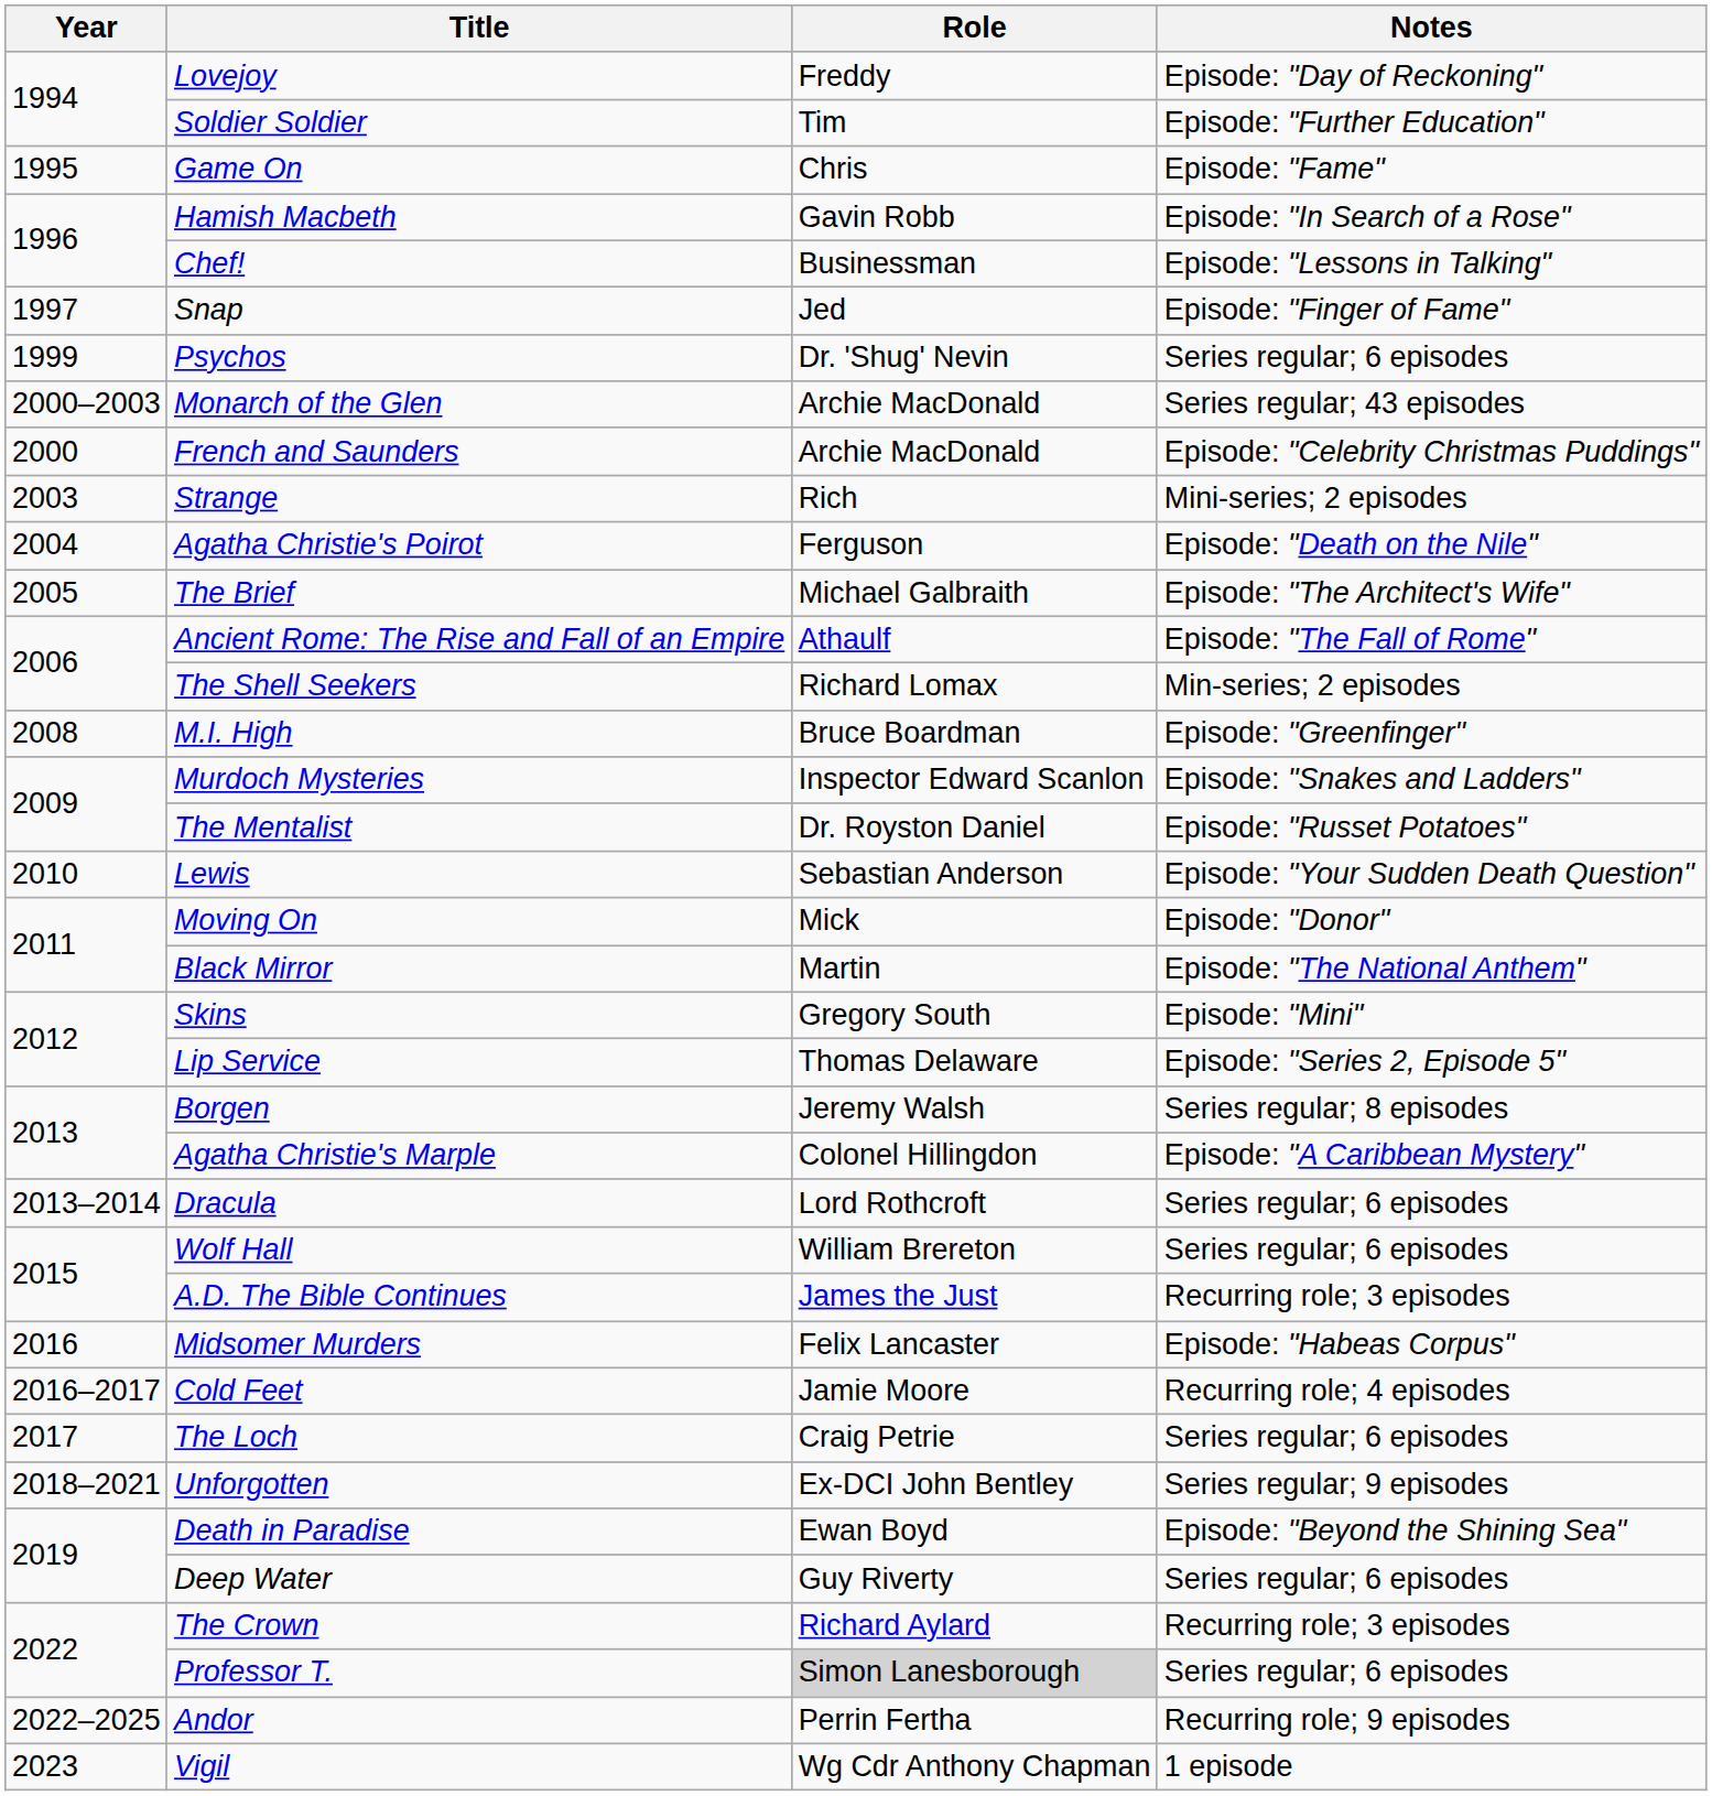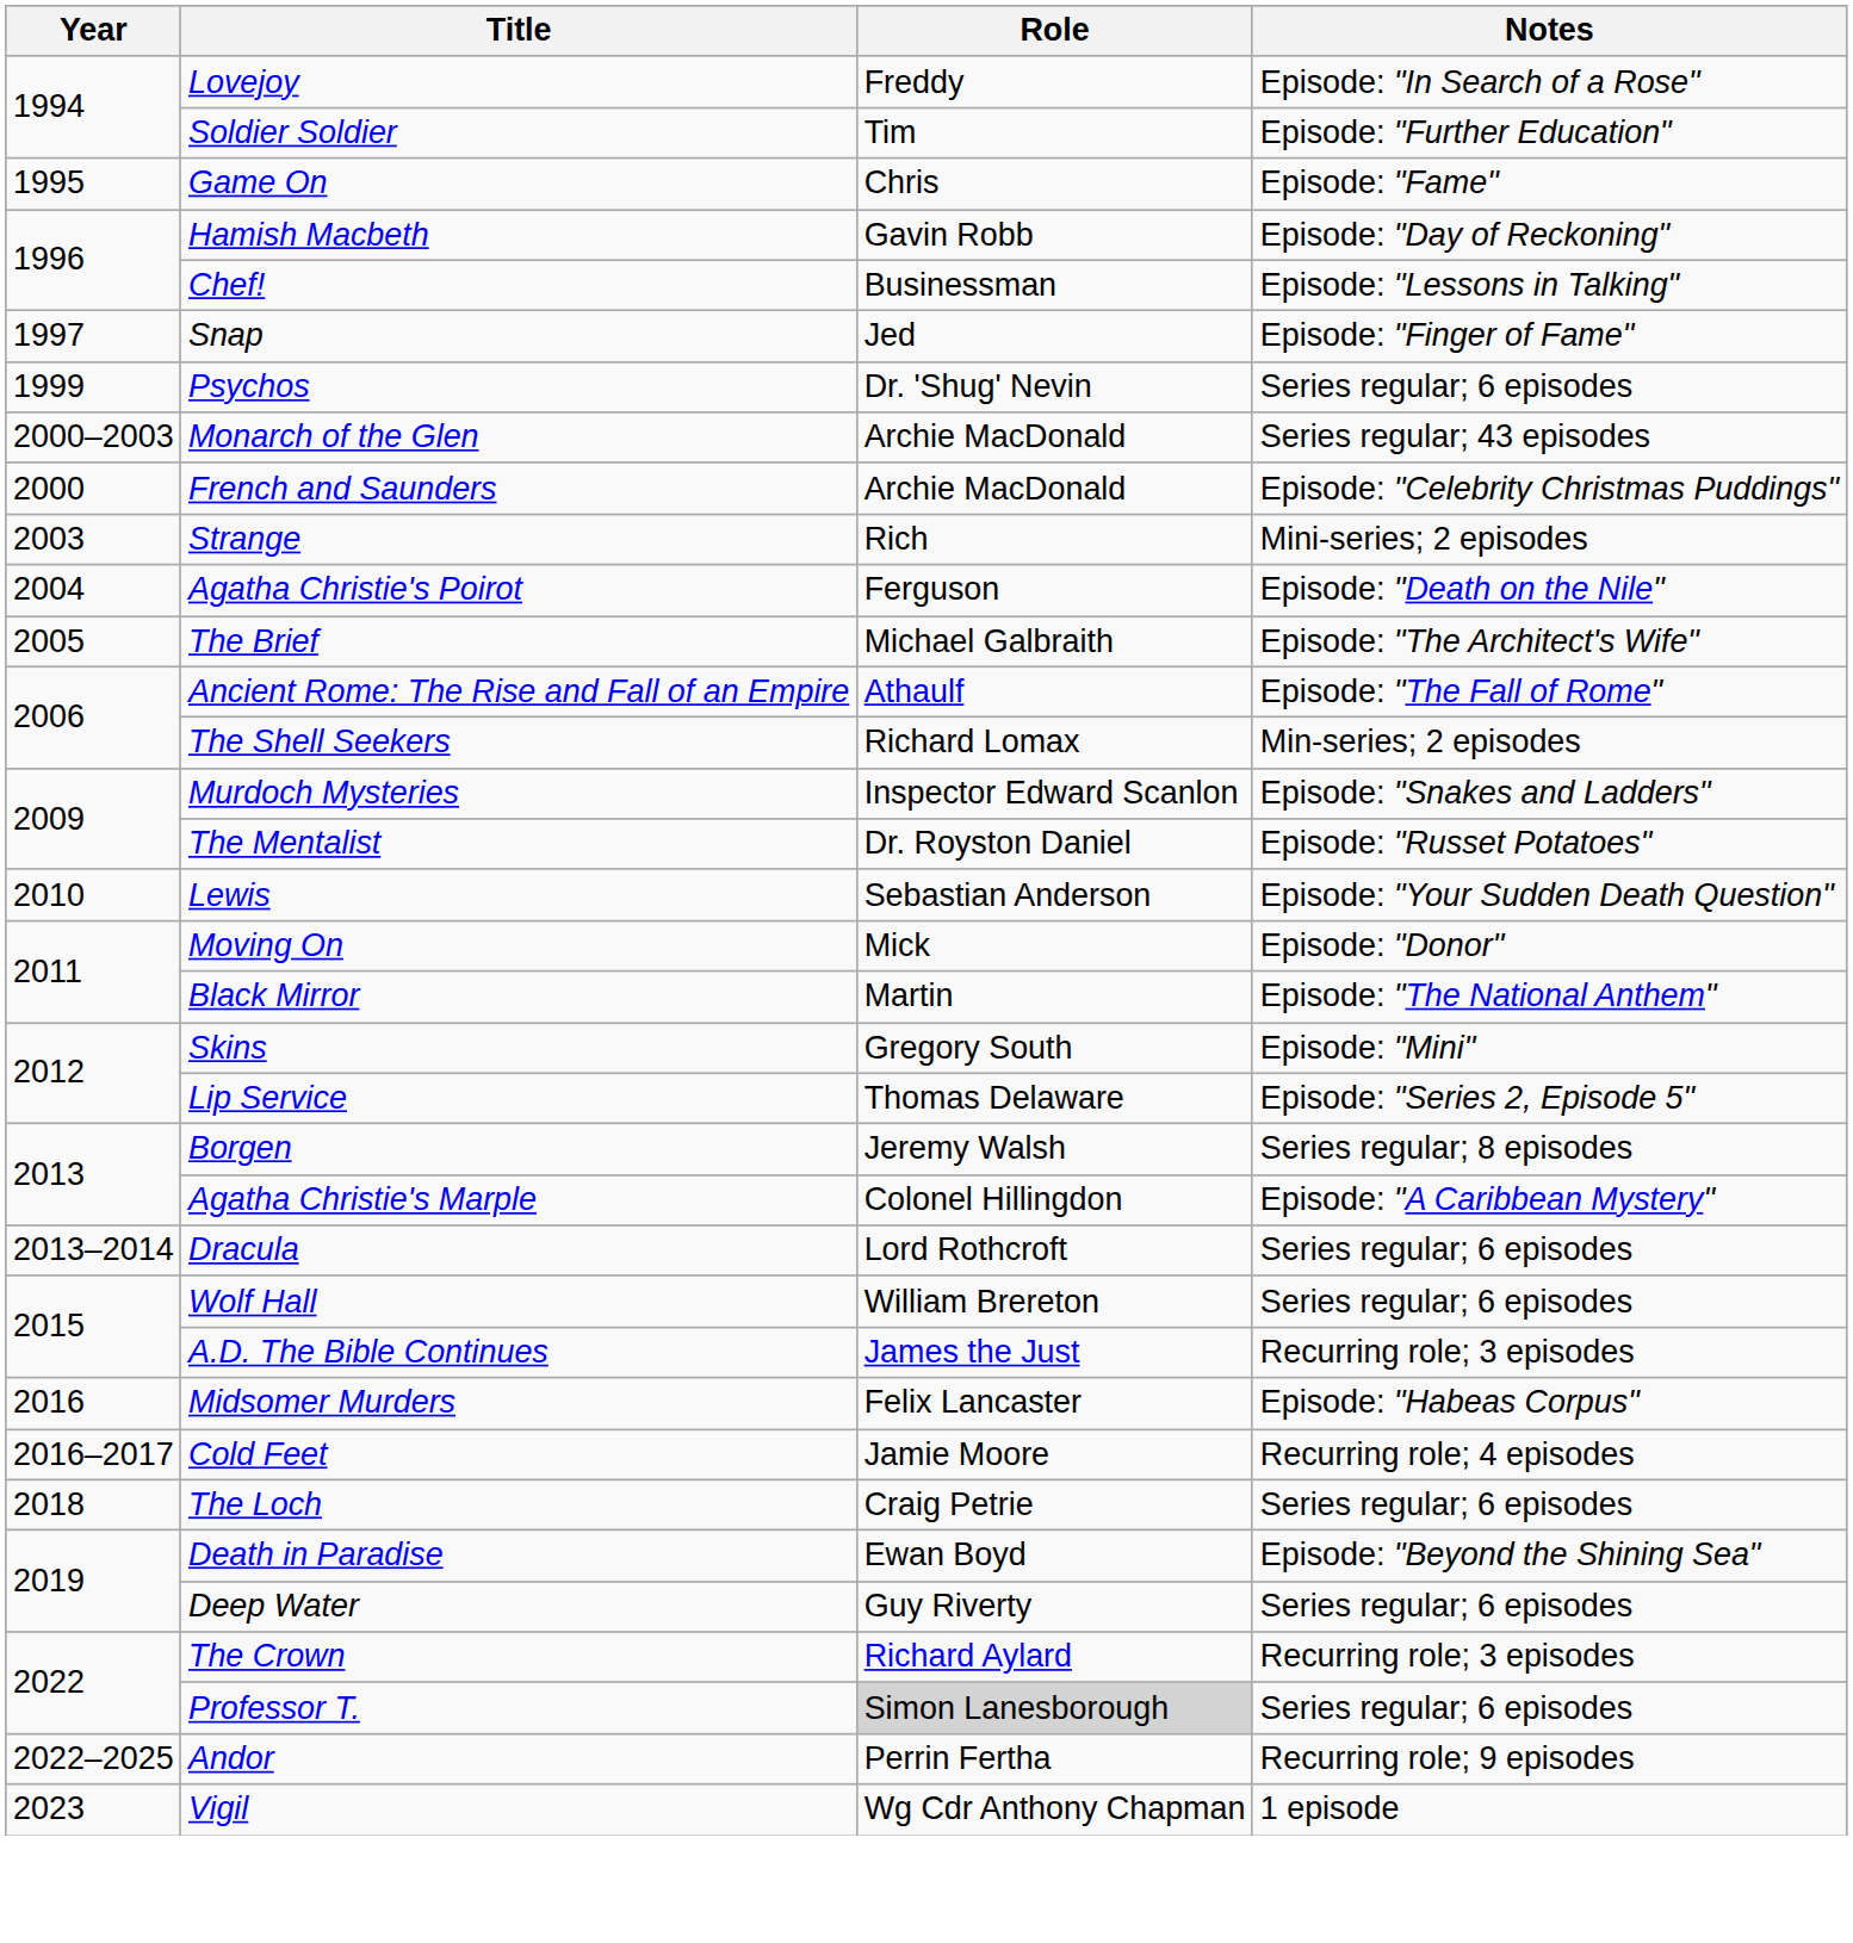Lovejoy | Notes: Episode: "Day of Reckoning" -> Episode: "In Search of a Rose"
Hamish Macbeth | Notes: Episode: "In Search of a Rose" -> Episode: "Day of Reckoning"
- row: 2008 | M.I. High | Bruce Boardman | Episode: "Greenfinger"
The Loch | Year: 2017 -> 2018
- row: 2018–2021 | Unforgotten | Ex-DCI John Bentley | Series regular; 9 episodes
